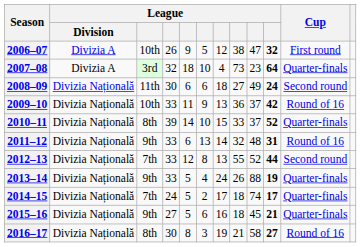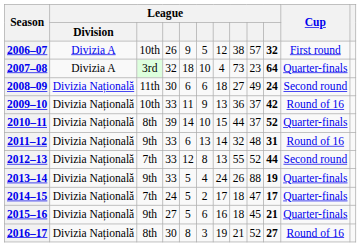2006–07 | column 9: 47 -> 57
2010–11 | column 8: 33 -> 44
2014–15 | column 9: 74 -> 47
2016–17 | column 9: 58 -> 52
